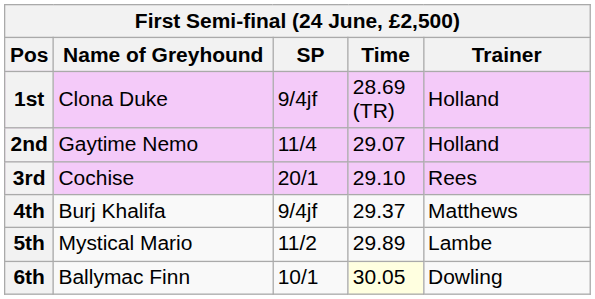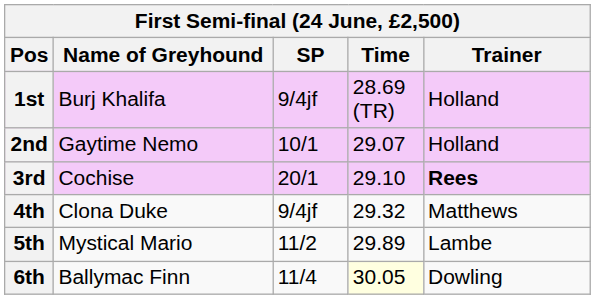1st | Name of Greyhound: Clona Duke -> Burj Khalifa
2nd | SP: 11/4 -> 10/1
3rd | Trainer: normal -> bold
4th | Name of Greyhound: Burj Khalifa -> Clona Duke
4th | Time: 29.37 -> 29.32
6th | SP: 10/1 -> 11/4
